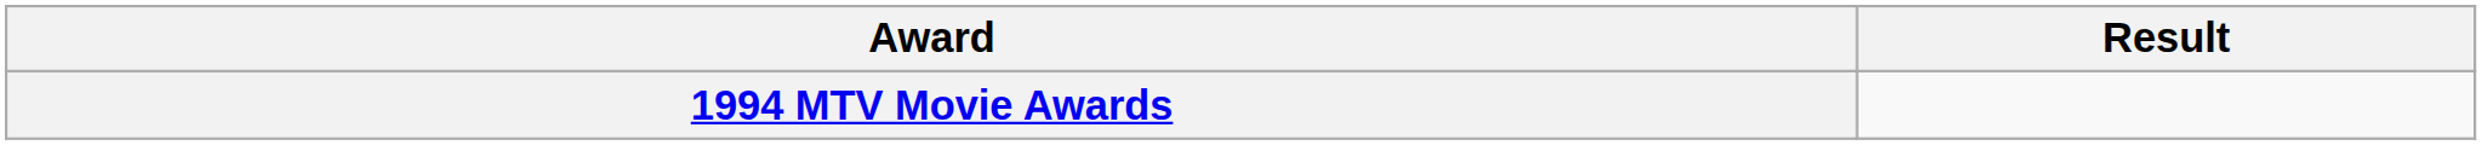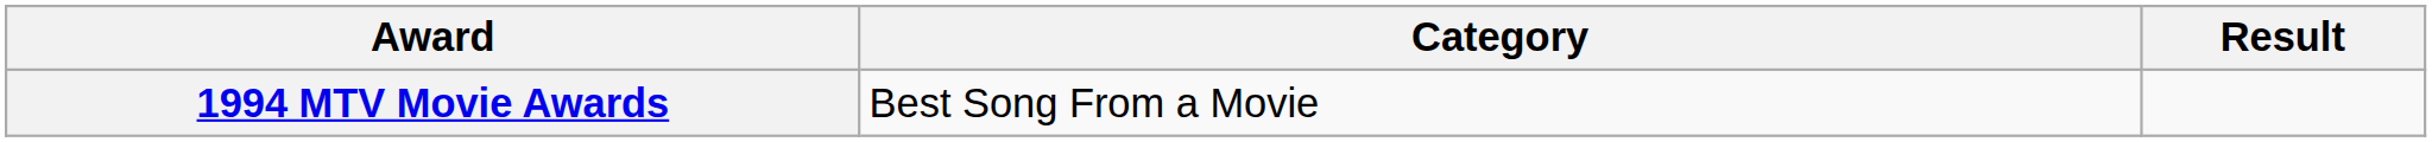+ column: Category | Best Song From a Movie
